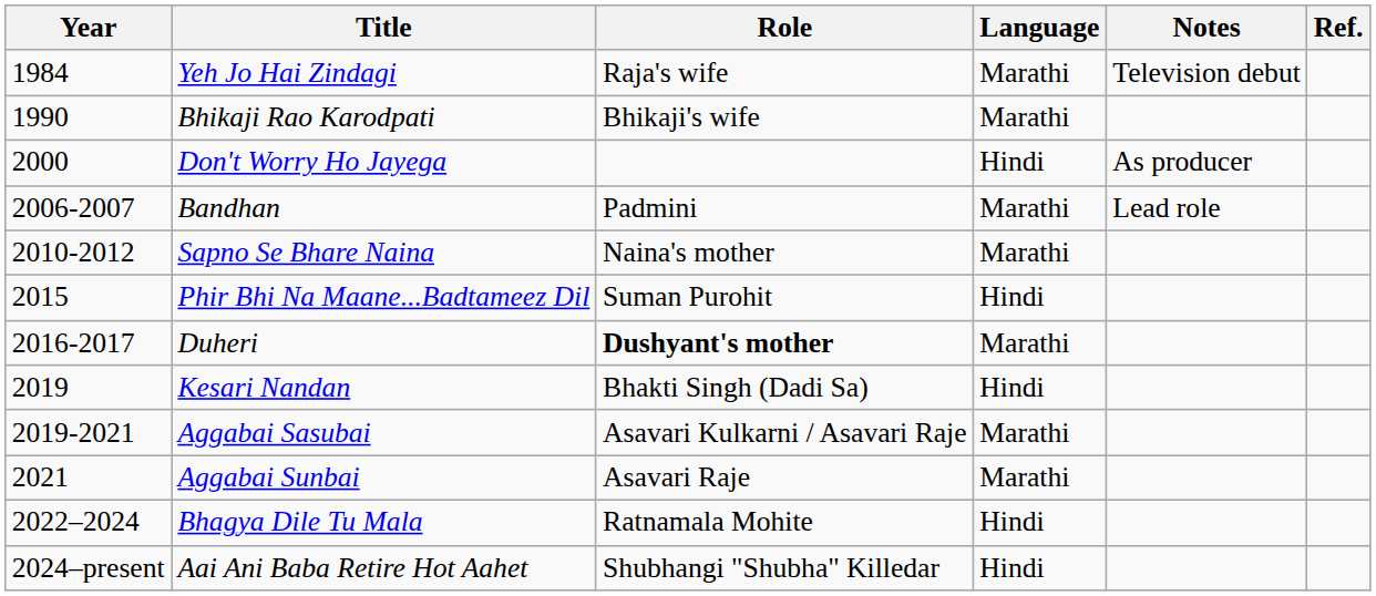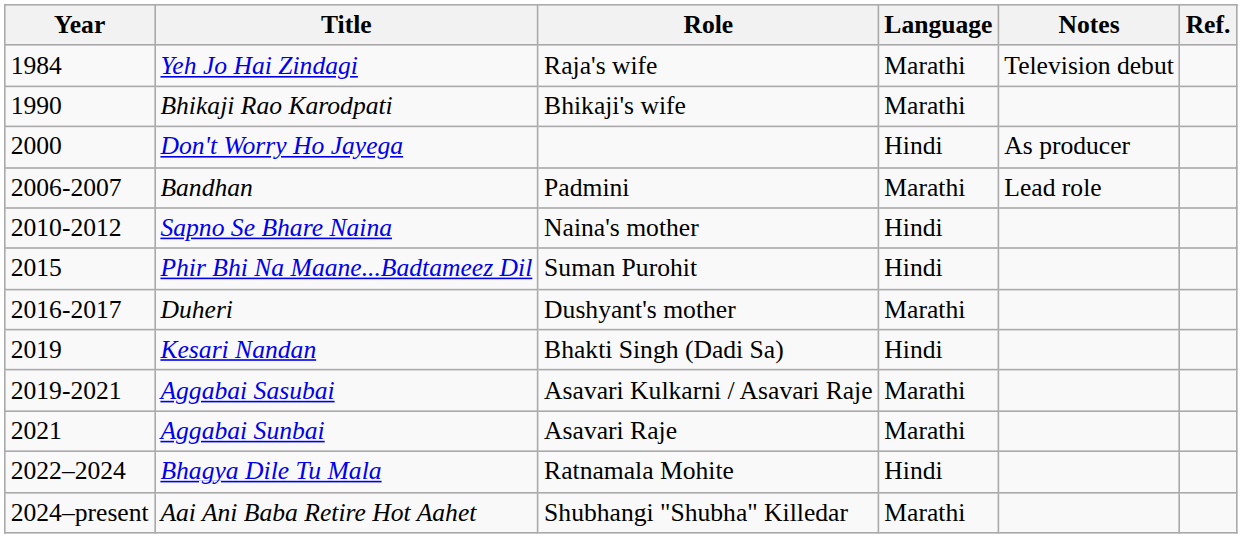Sapno Se Bhare Naina | Language: Marathi -> Hindi
Duheri | Role: bold -> normal
Aai Ani Baba Retire Hot Aahet | Language: Hindi -> Marathi
